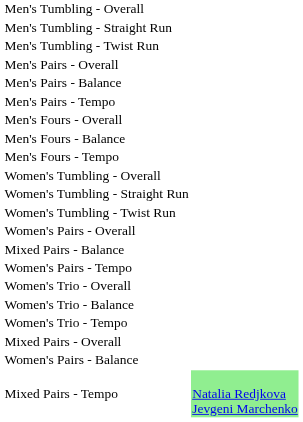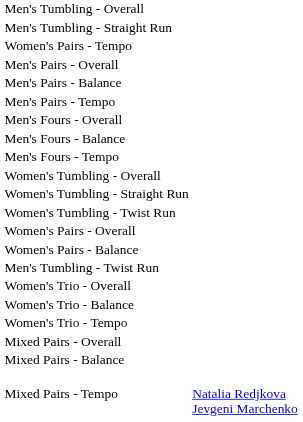rows swapped: Men's Tumbling - Twist Run <-> Women's Pairs - Tempo
rows swapped: Women's Pairs - Balance <-> Mixed Pairs - Balance
Mixed Pairs - Tempo | column 2: lightgreen background -> no background
